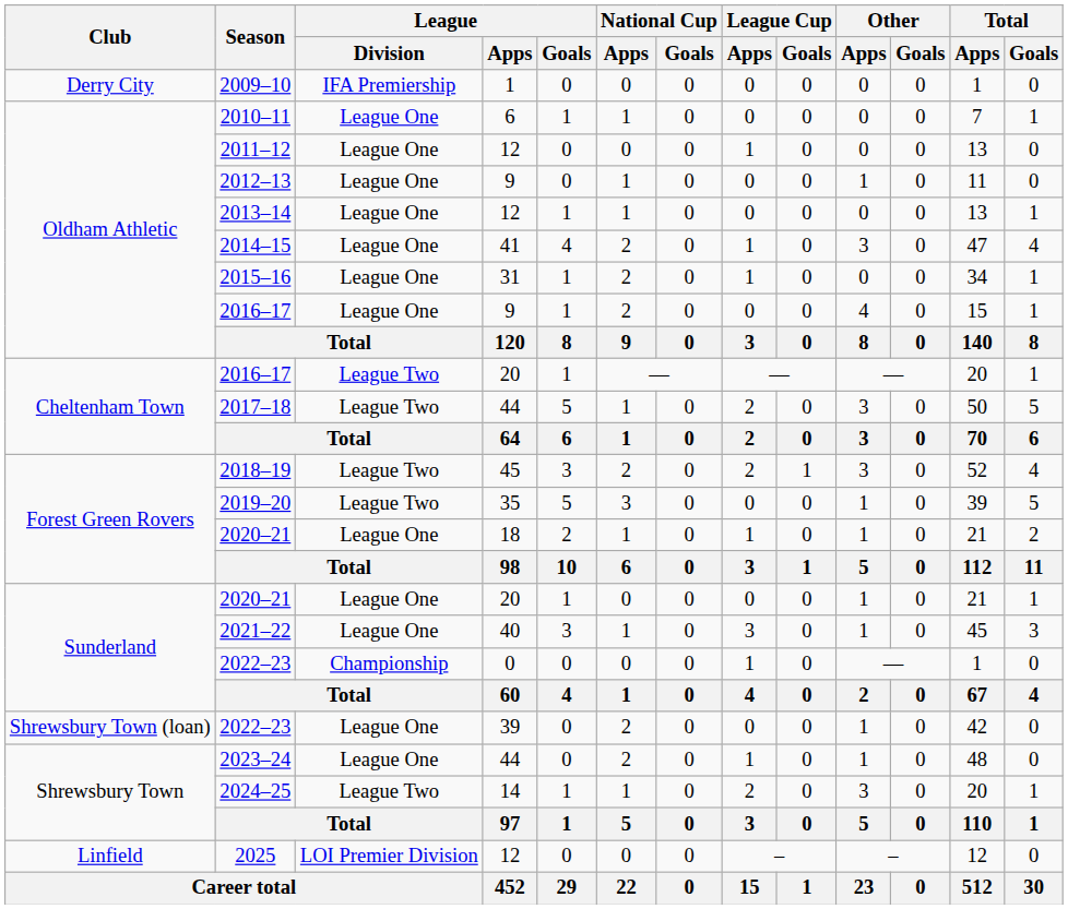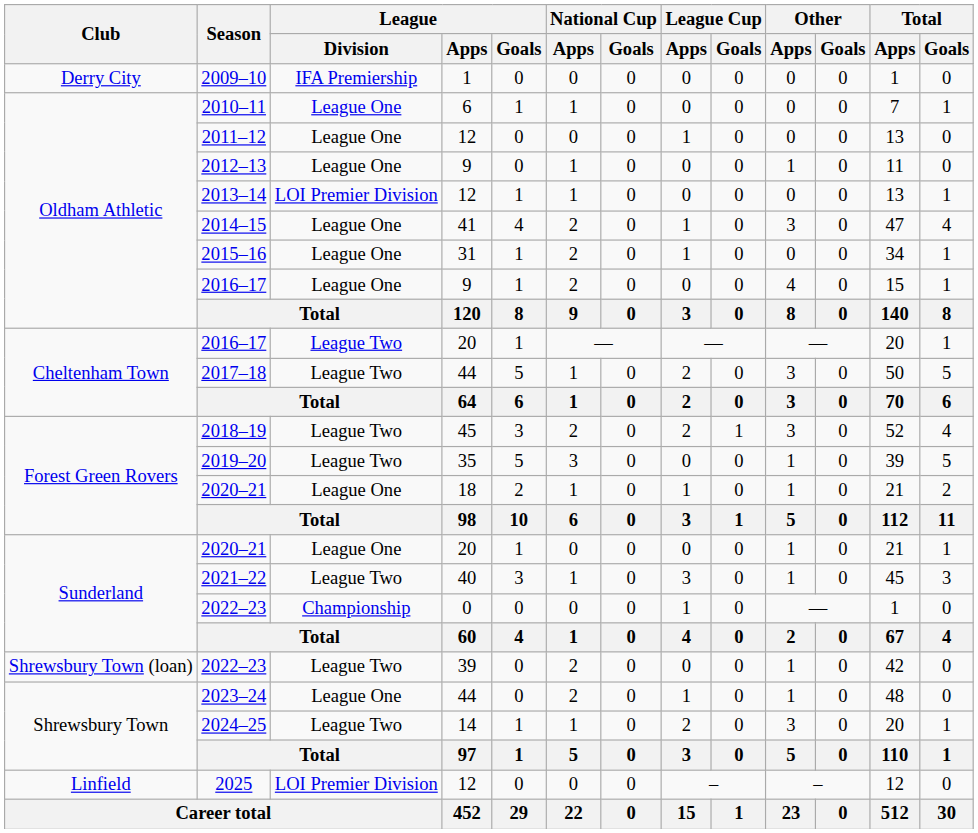2013–14 | League / Division: League One -> LOI Premier Division
2021–22 | League / Division: League One -> League Two
2022–23 / 39 | League / Division: League One -> League Two
